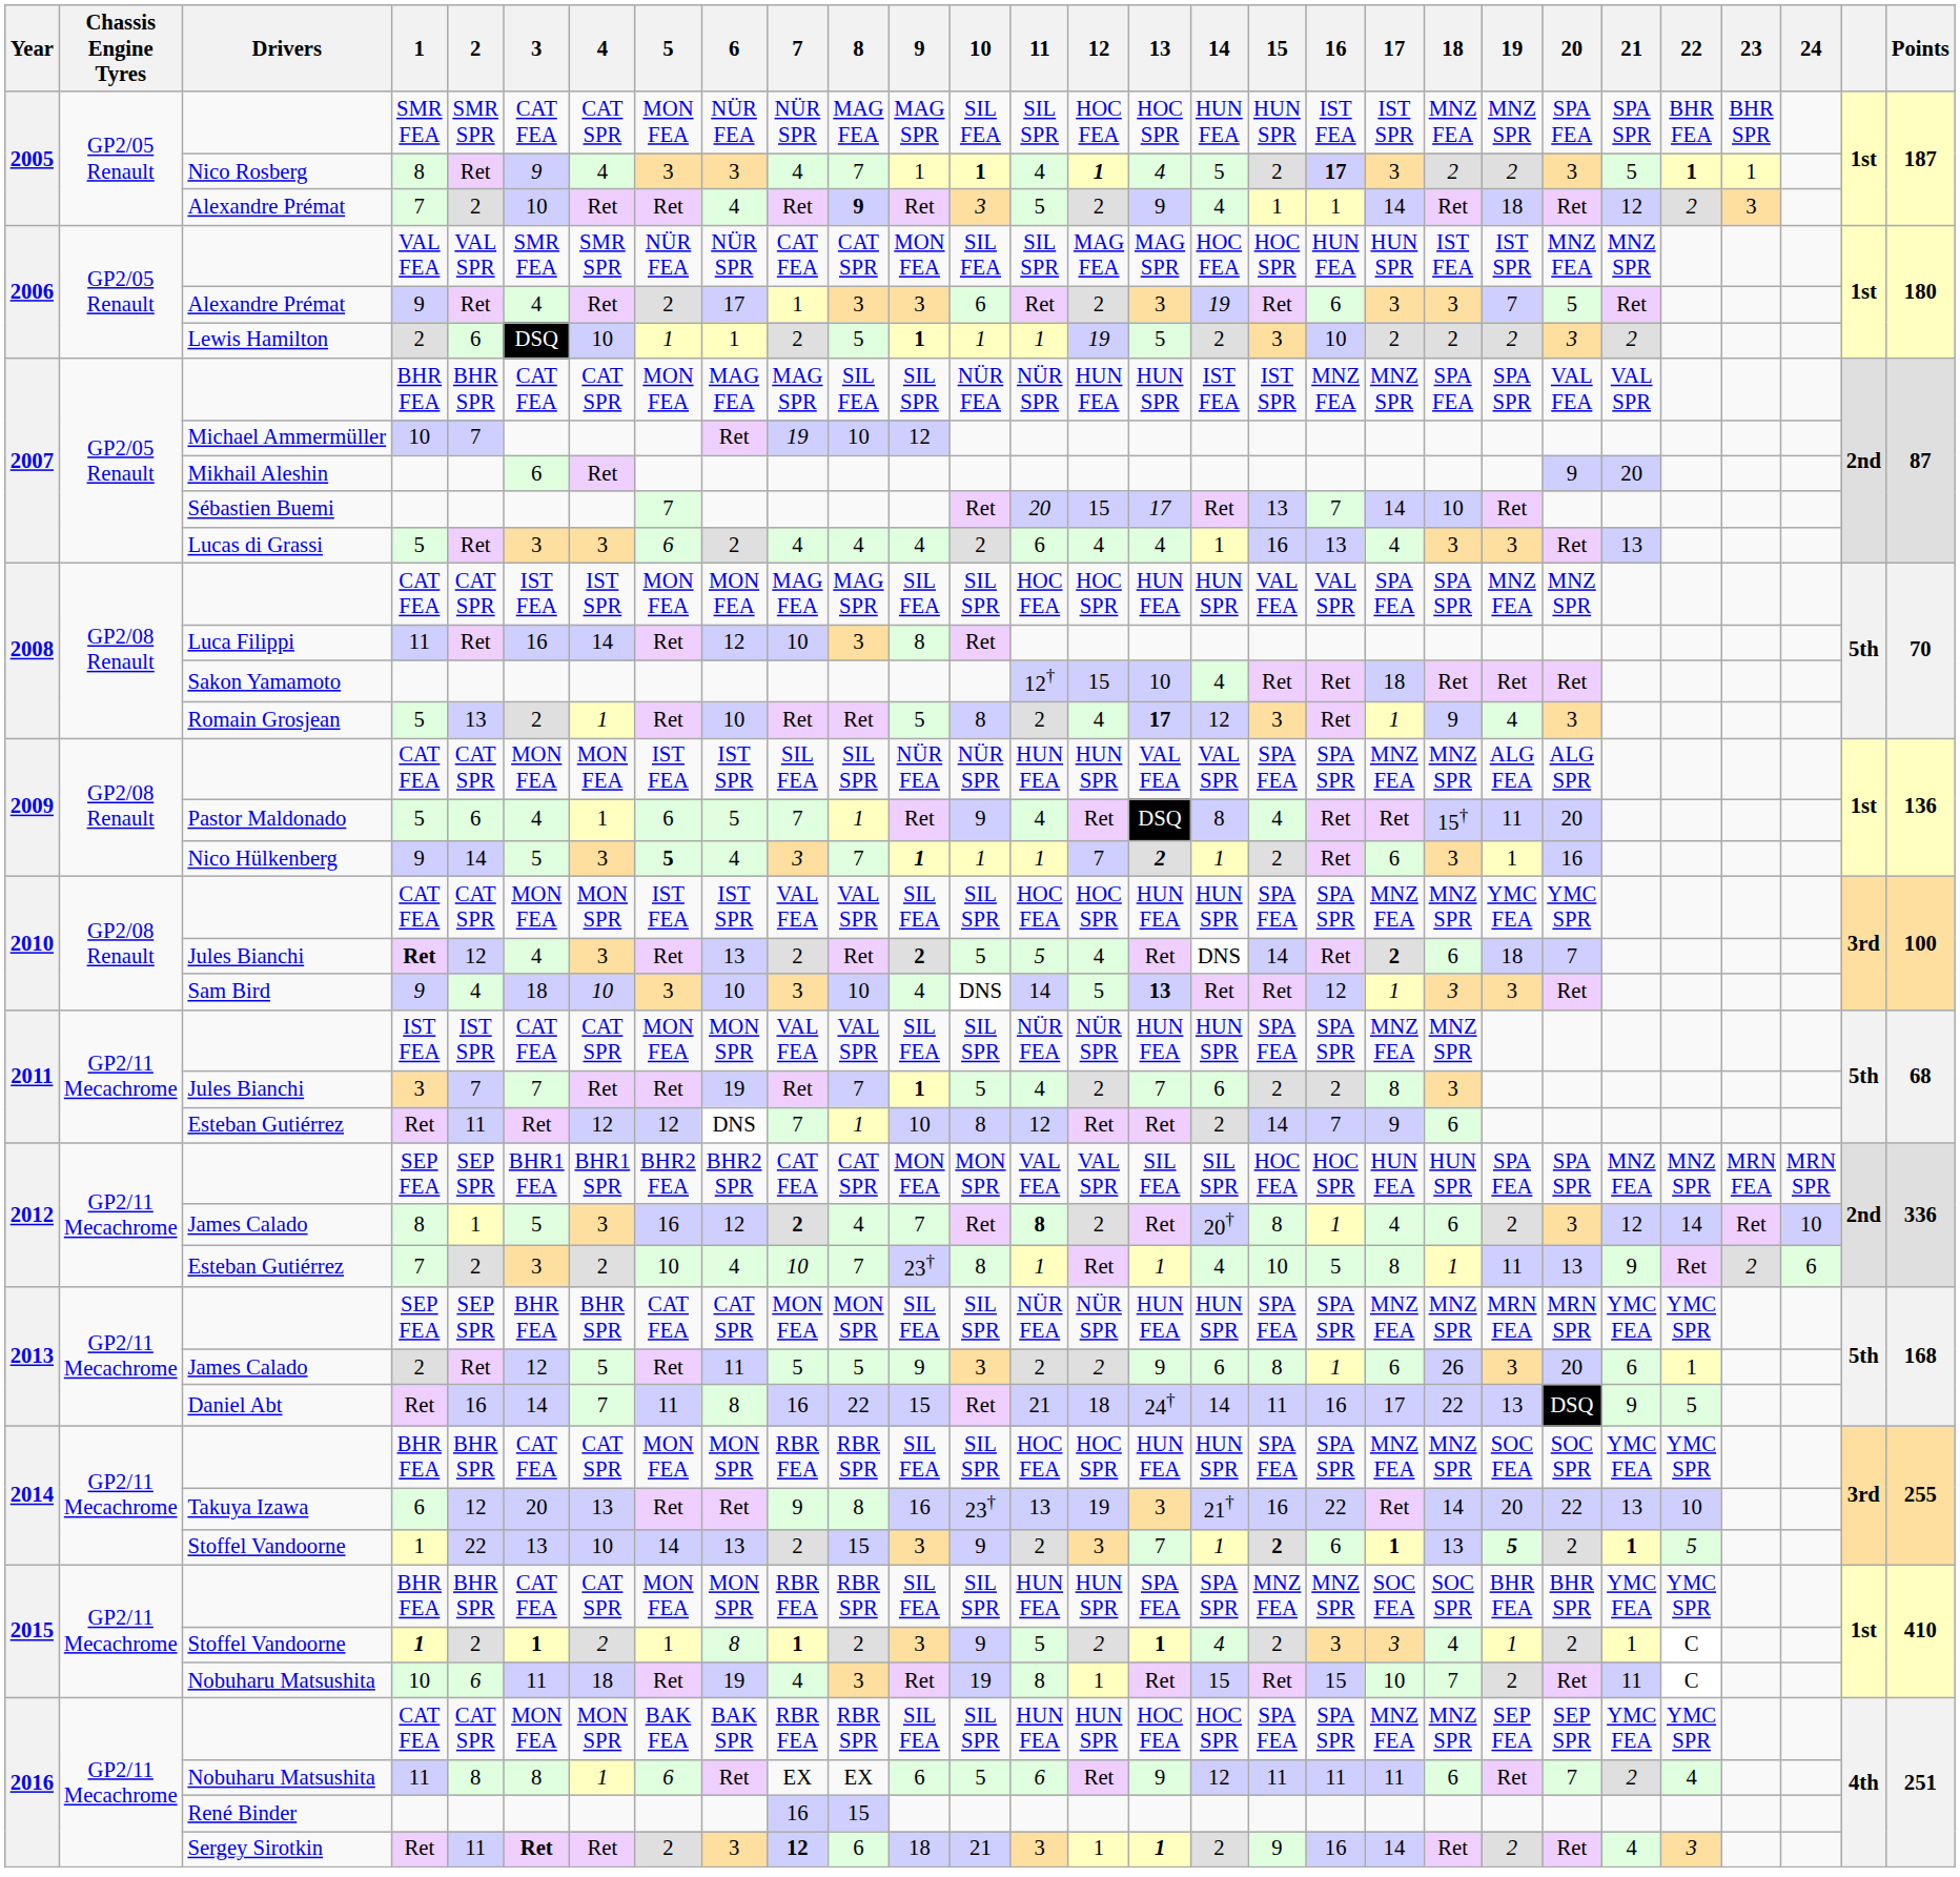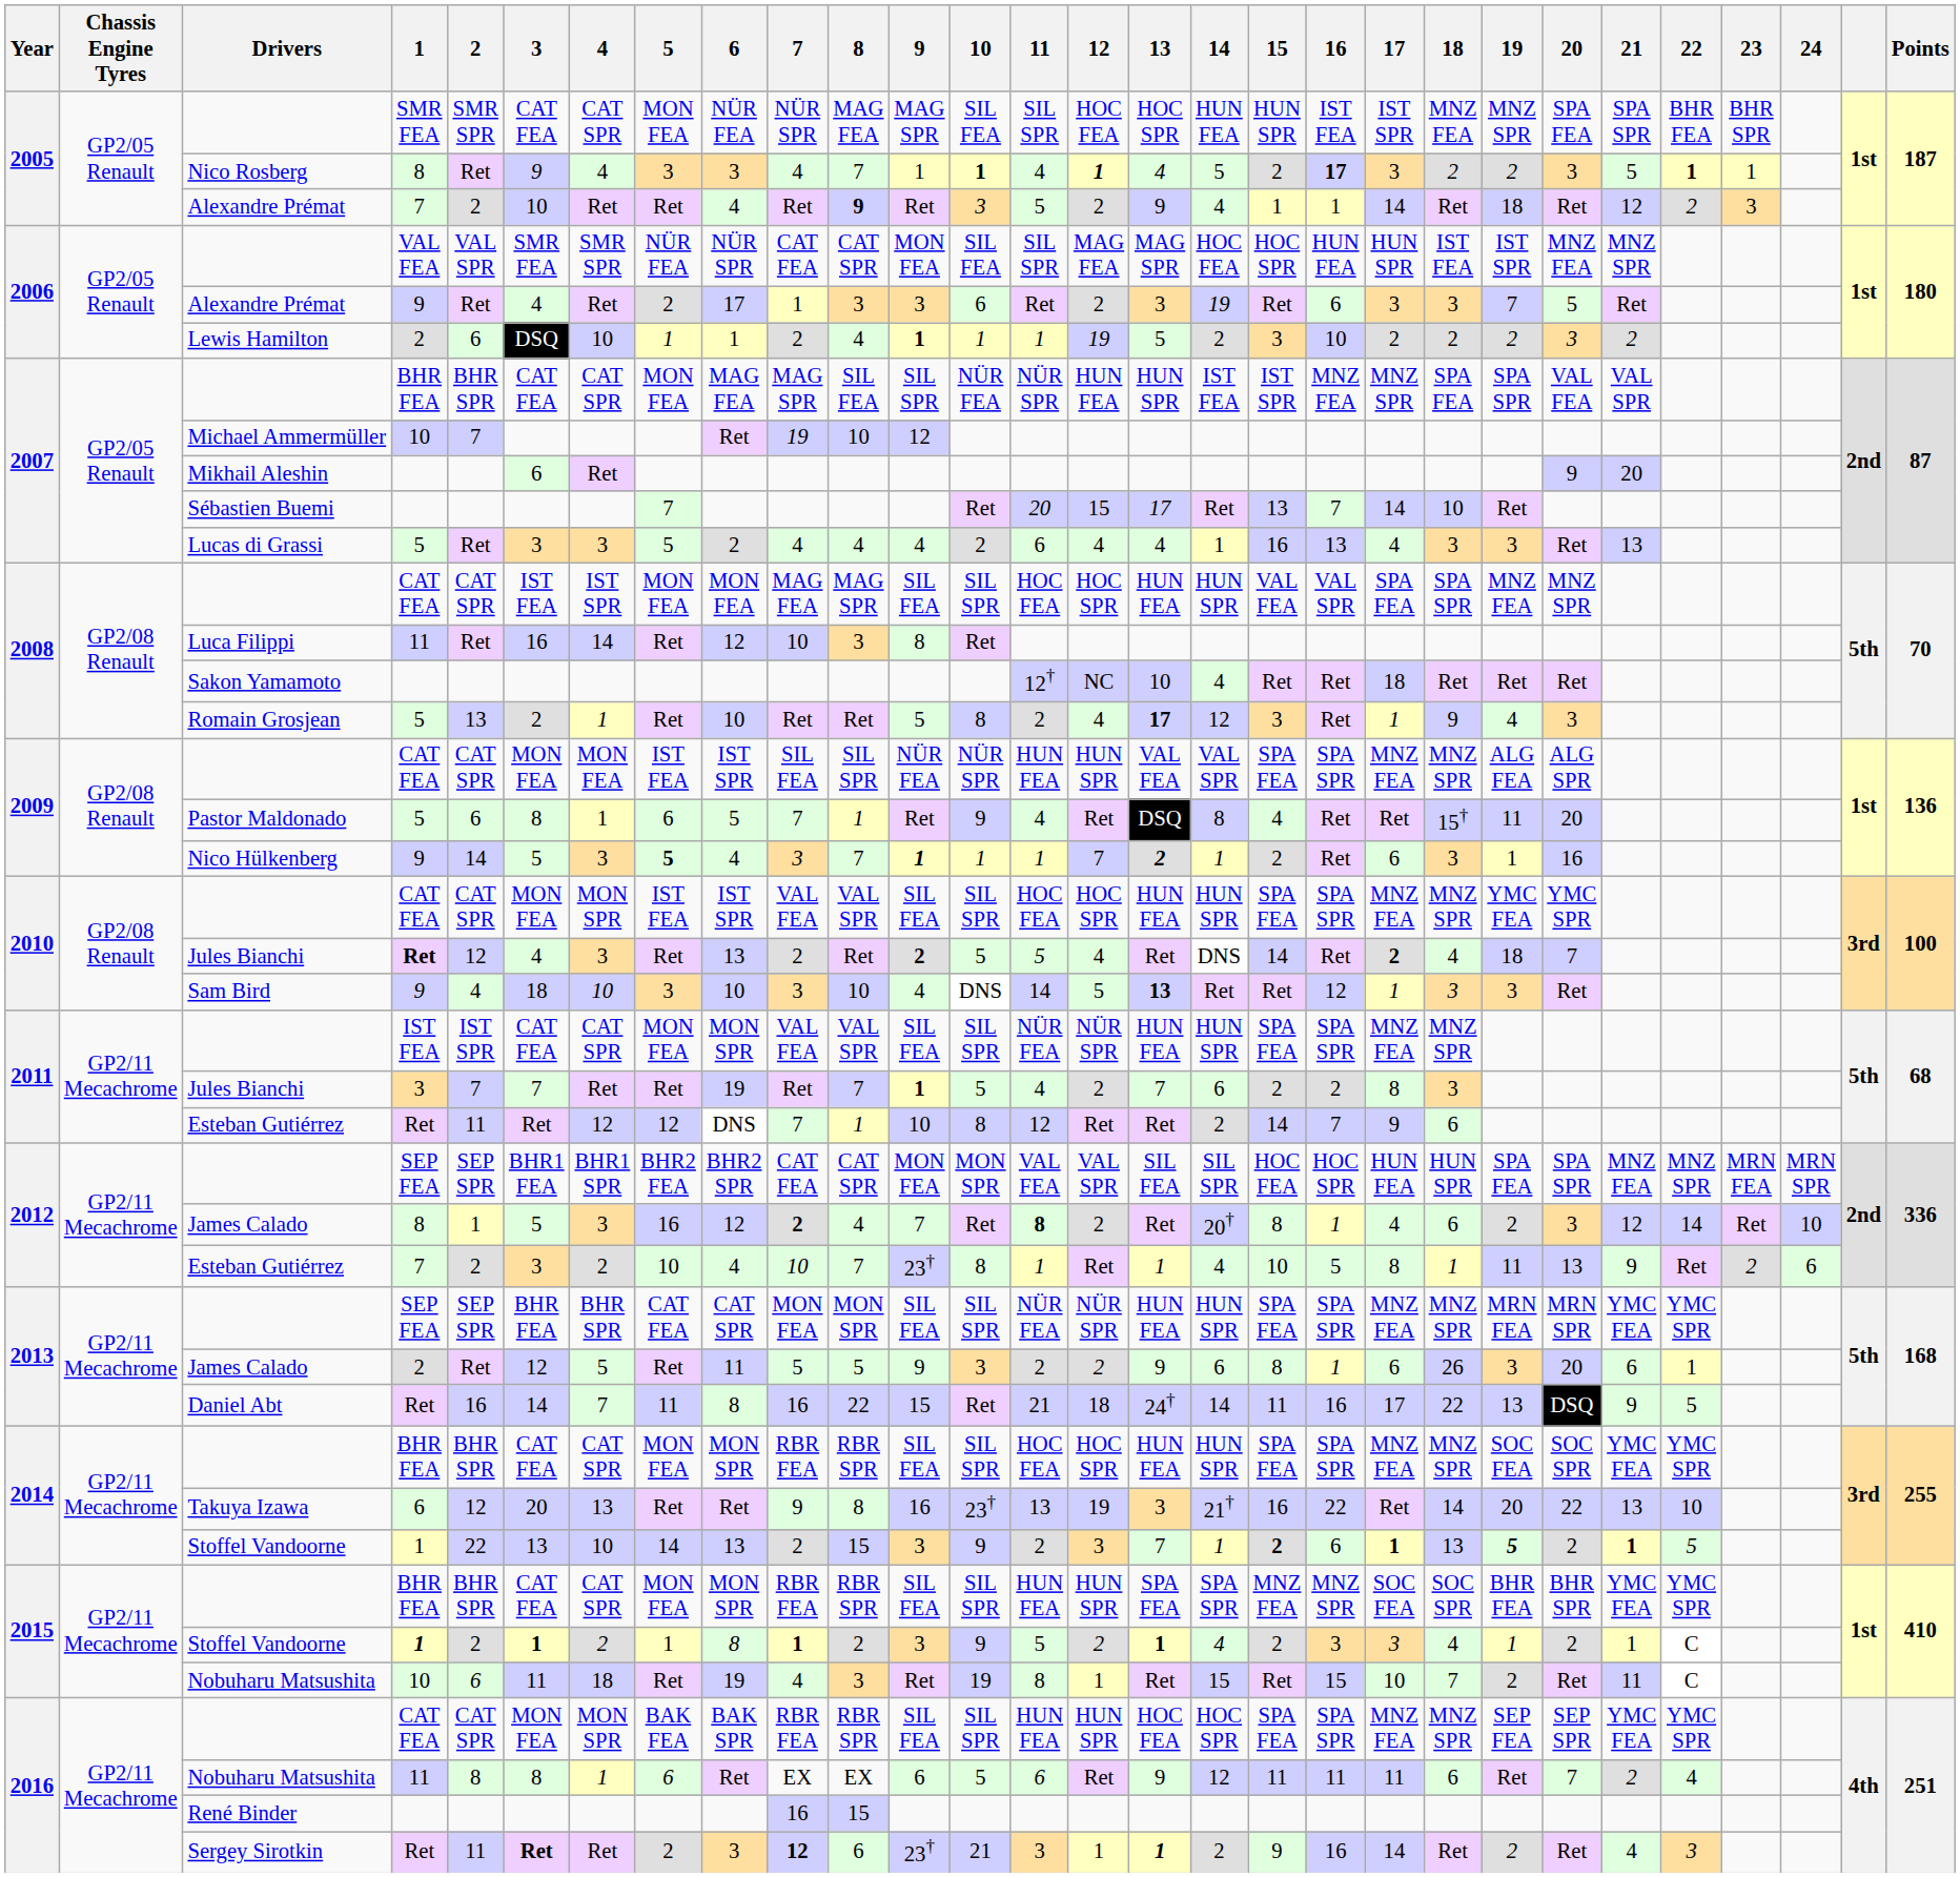Lewis Hamilton | 8: 5 -> 4
Lucas di Grassi | 5: 6 -> 5
Sakon Yamamoto | 12: 15 -> NC
Pastor Maldonado | 3: 4 -> 8
2010 / Jules Bianchi | 18: 6 -> 4
Sergey Sirotkin | 9: 18 -> 23†
